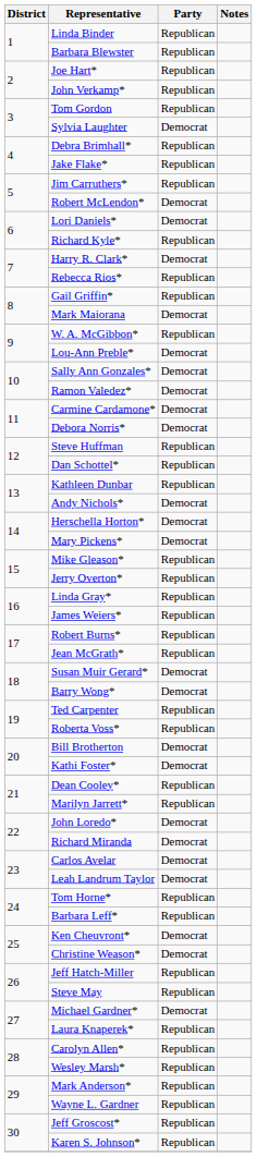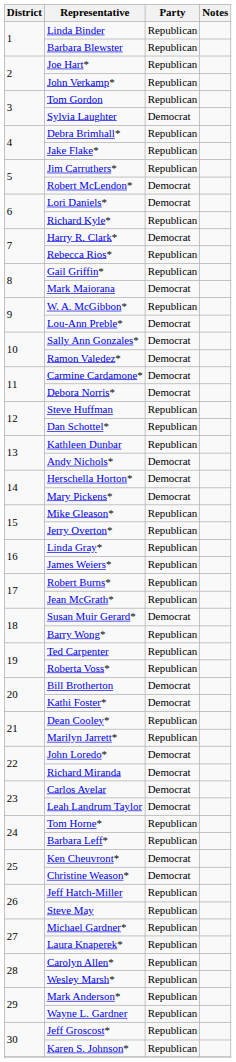Barry Wong* | Party: Democrat -> Republican
Michael Gardner* | Party: Democrat -> Republican
